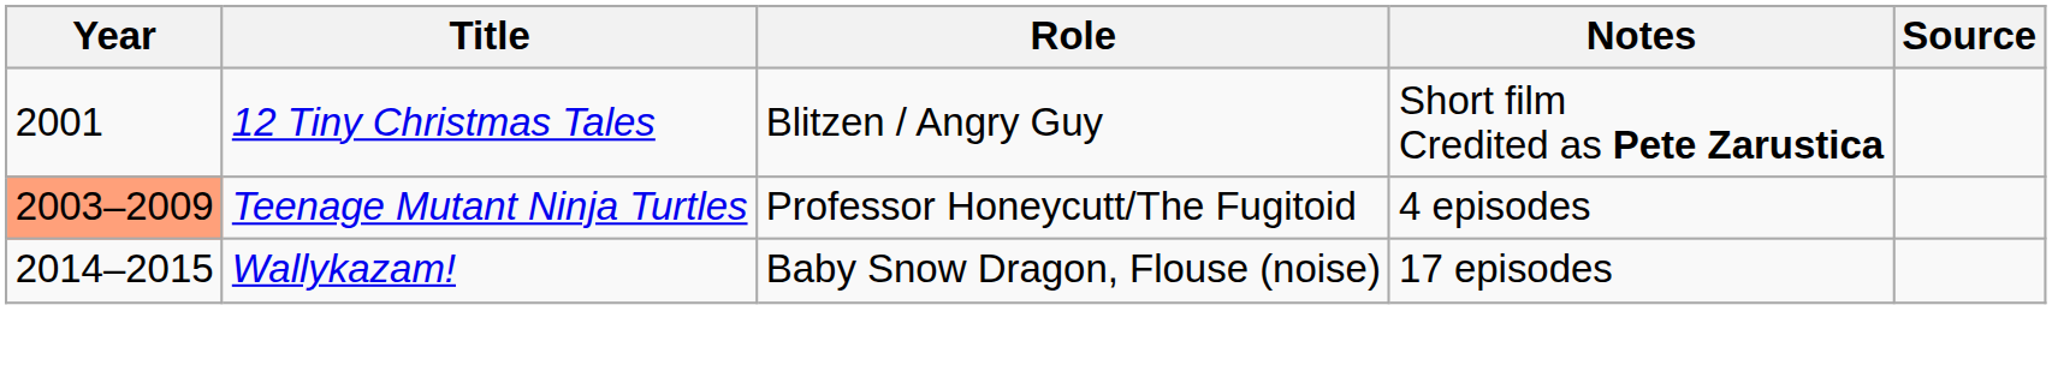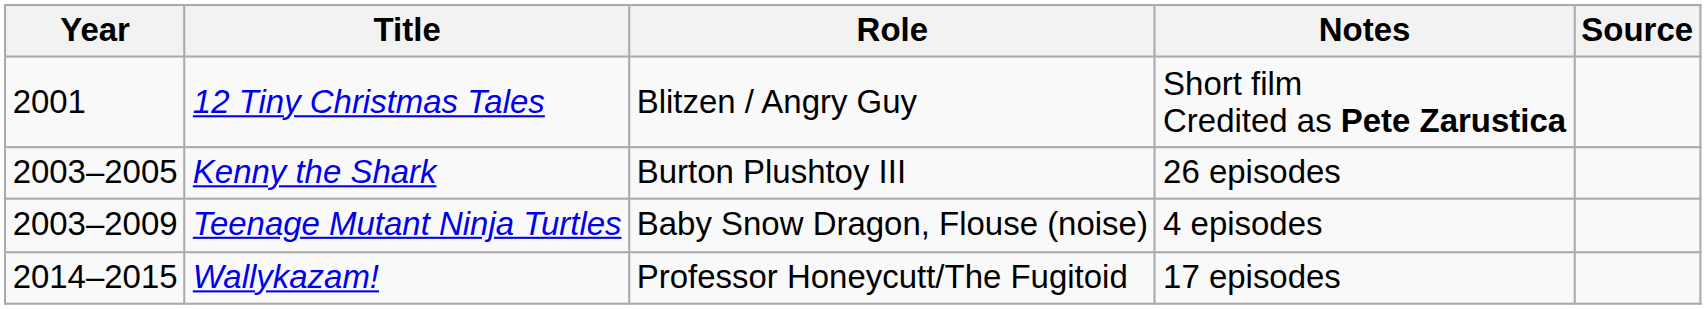+ row: 2003–2005 | Kenny the Shark | Burton Plushtoy III | 26 episodes
Teenage Mutant Ninja Turtles | Year: lightsalmon background -> no background
Teenage Mutant Ninja Turtles | Role: Professor Honeycutt/The Fugitoid -> Baby Snow Dragon, Flouse (noise)
Wallykazam! | Role: Baby Snow Dragon, Flouse (noise) -> Professor Honeycutt/The Fugitoid
